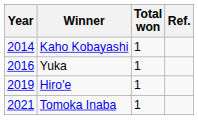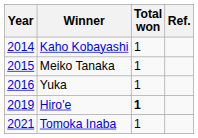+ row: 2015 | Meiko Tanaka | 1
Hiro'e | Total won: normal -> bold
